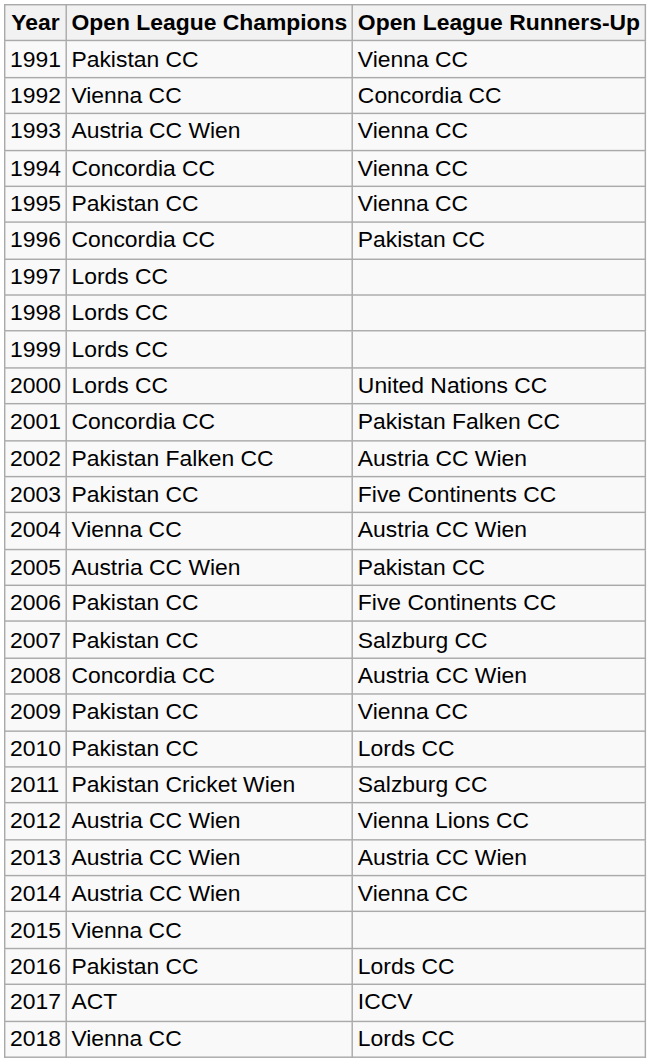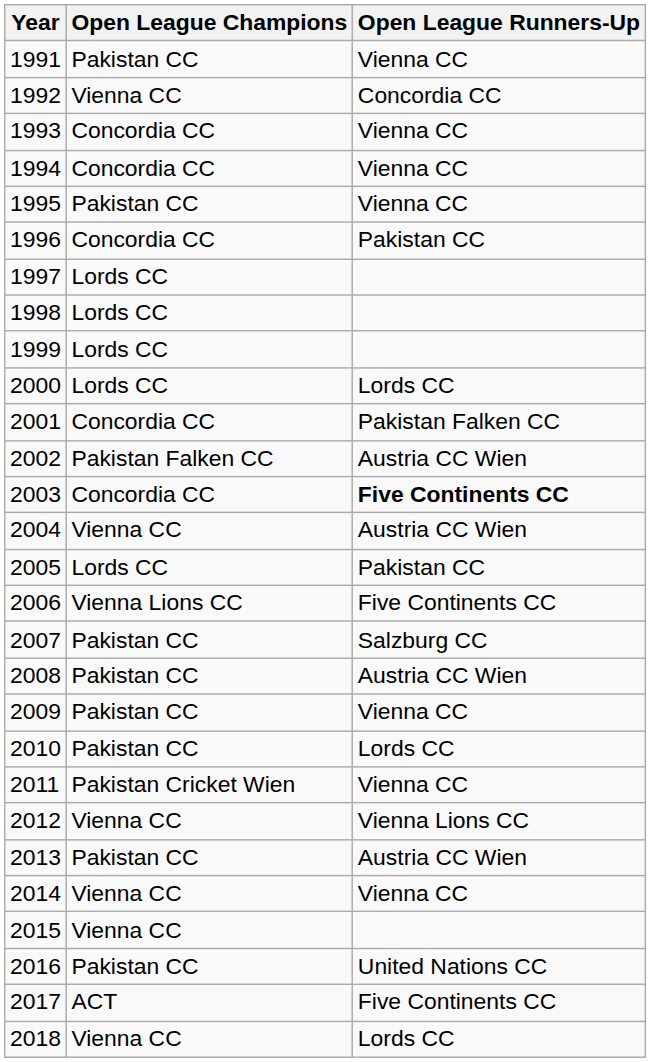1993 | Open League Champions: Austria CC Wien -> Concordia CC
2000 | Open League Runners-Up: United Nations CC -> Lords CC
2003 | Open League Champions: Pakistan CC -> Concordia CC
2003 | Open League Runners-Up: normal -> bold
2005 | Open League Champions: Austria CC Wien -> Lords CC
2006 | Open League Champions: Pakistan CC -> Vienna Lions CC
2008 | Open League Champions: Concordia CC -> Pakistan CC
2011 | Open League Runners-Up: Salzburg CC -> Vienna CC
2012 | Open League Champions: Austria CC Wien -> Vienna CC
2013 | Open League Champions: Austria CC Wien -> Pakistan CC
2014 | Open League Champions: Austria CC Wien -> Vienna CC
2016 | Open League Runners-Up: Lords CC -> United Nations CC
2017 | Open League Runners-Up: ICCV -> Five Continents CC
